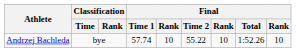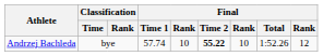Andrzej Bachleda | Final / Time 2: normal -> bold
Andrzej Bachleda | column 9: 10 -> 12
